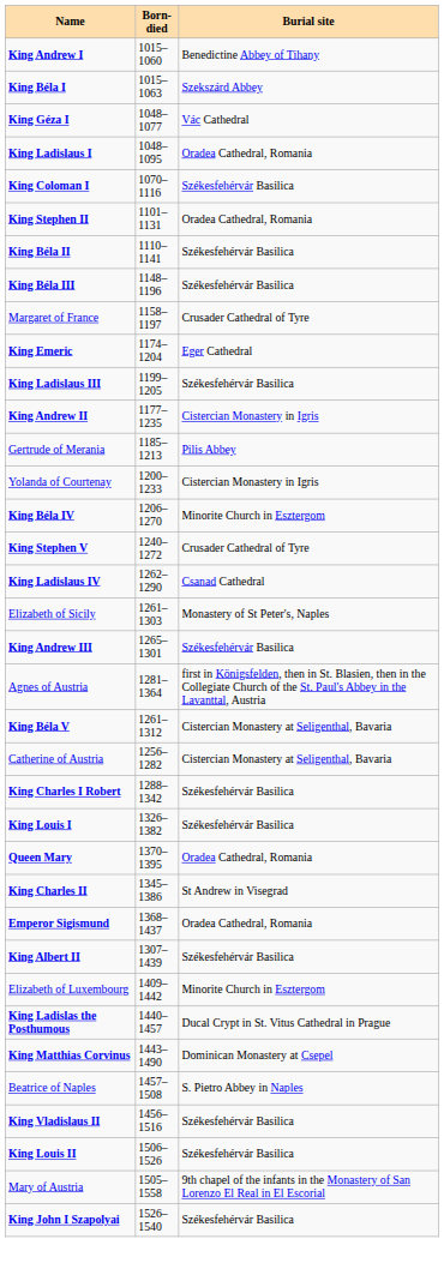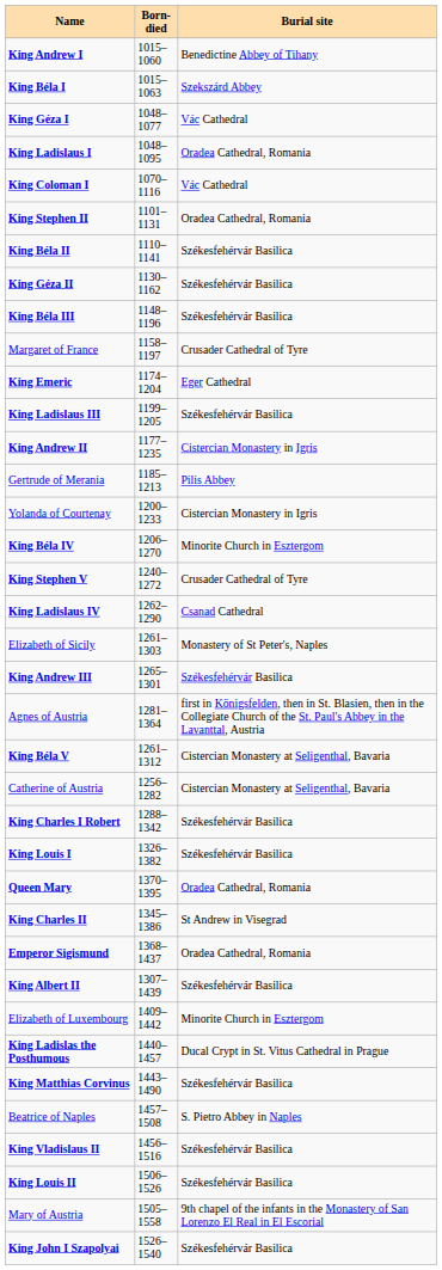King Coloman I | Burial site: Székesfehérvár Basilica -> Vác Cathedral
+ row: King Géza II | 1130–1162 | Székesfehérvár Basilica
King Matthias Corvinus | Burial site: Dominican Monastery at Csepel -> Székesfehérvár Basilica
